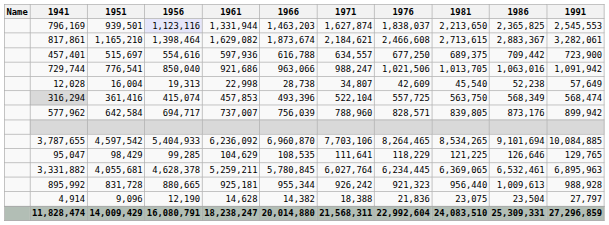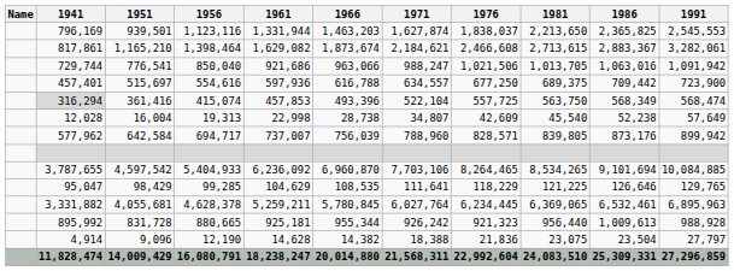796,169 | 1956: lavender background -> no background
rows swapped: 729,744 <-> 457,401
rows swapped: 316,294 <-> 12,028
